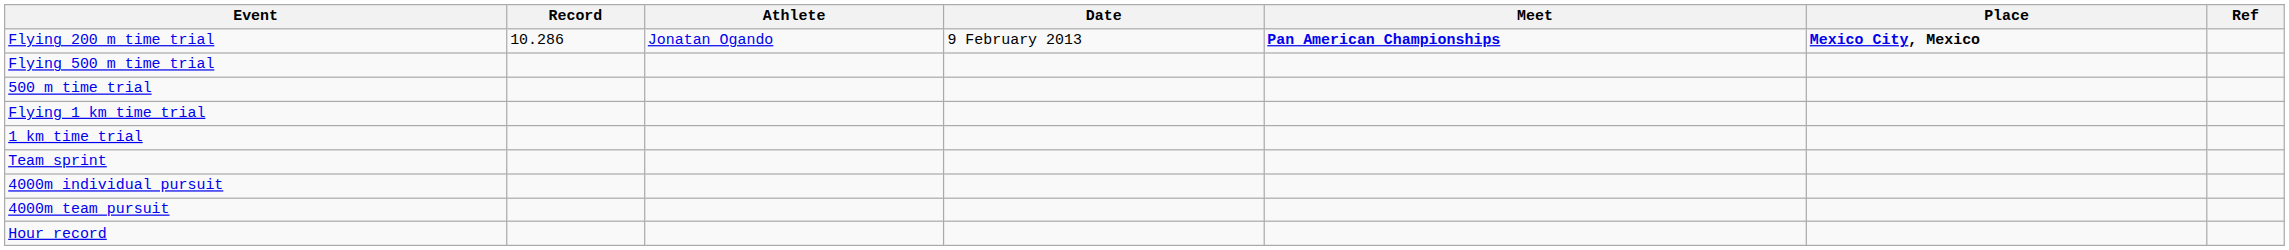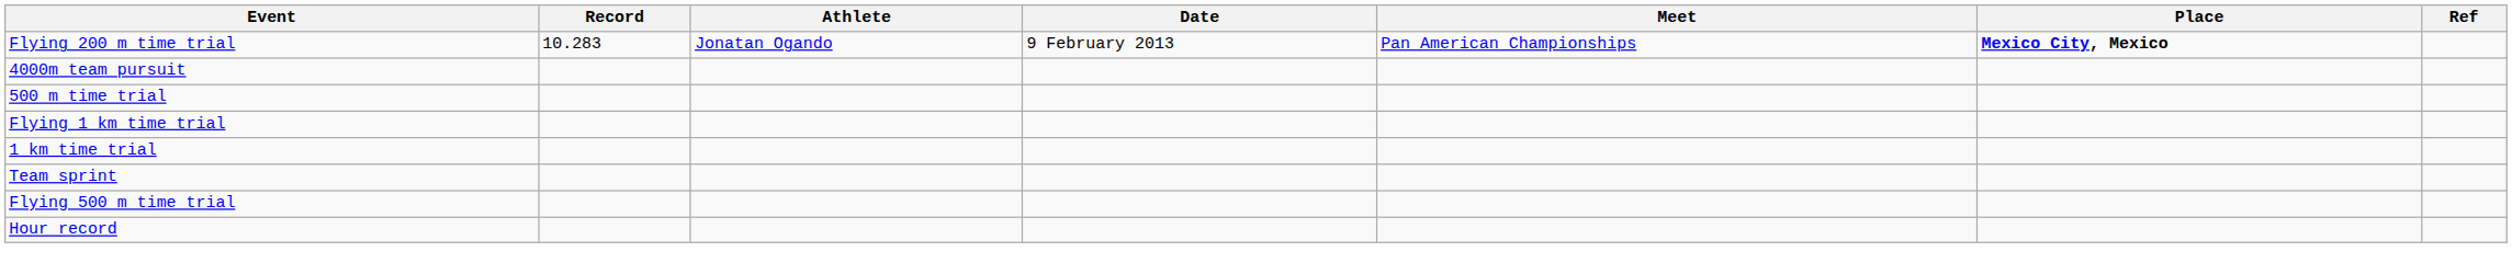Flying 200 m time trial | Record: 10.286 -> 10.283
Flying 200 m time trial | Meet: bold -> normal
rows swapped: Flying 500 m time trial <-> 4000m team pursuit
- row: 4000m individual pursuit
